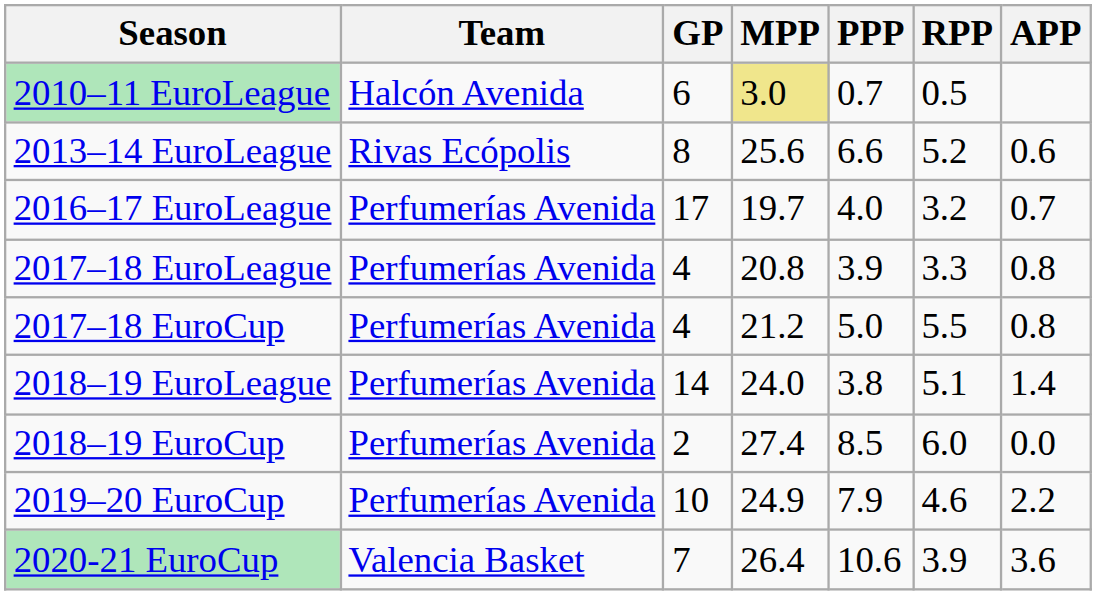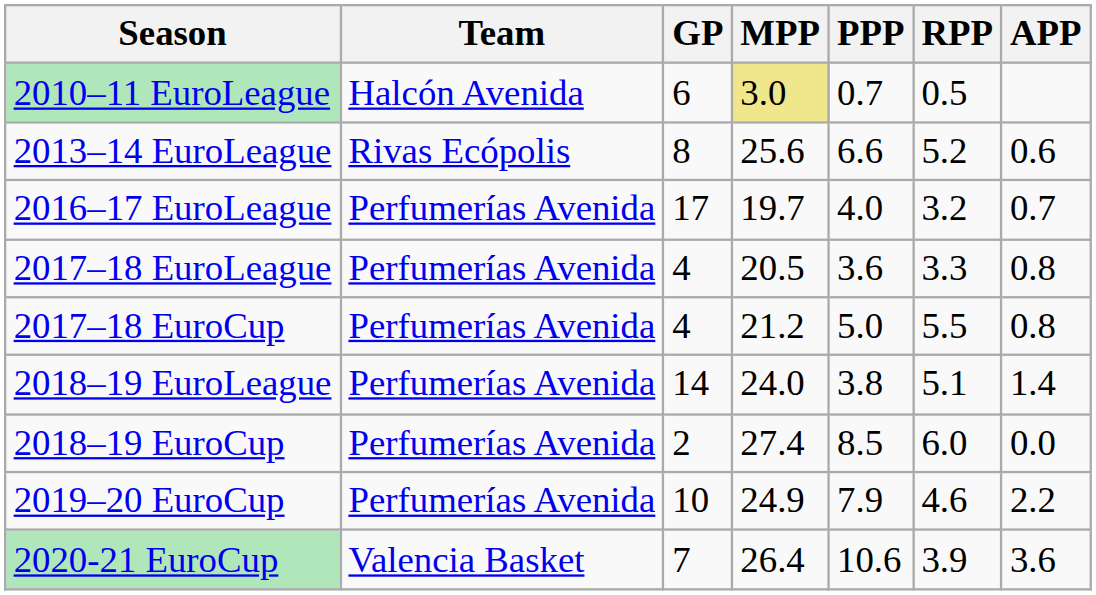2017–18 EuroLeague | MPP: 20.8 -> 20.5
2017–18 EuroLeague | PPP: 3.9 -> 3.6
